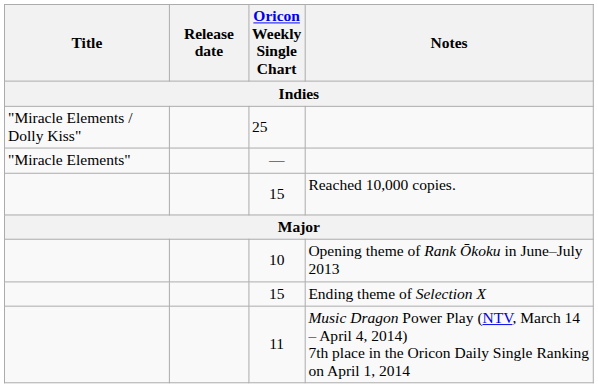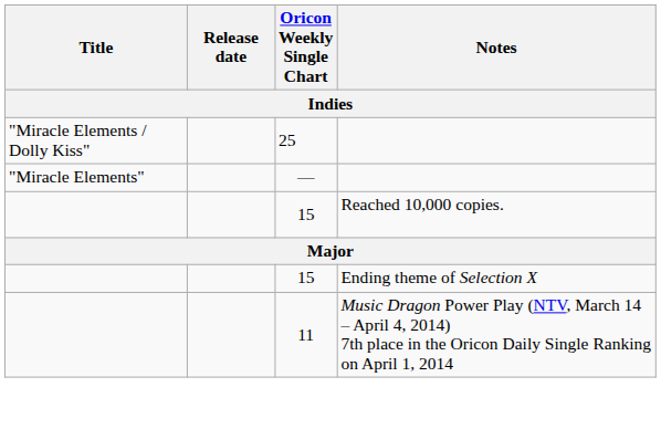- row: 10 | Opening theme of Rank Ōkoku in June–July 2013
